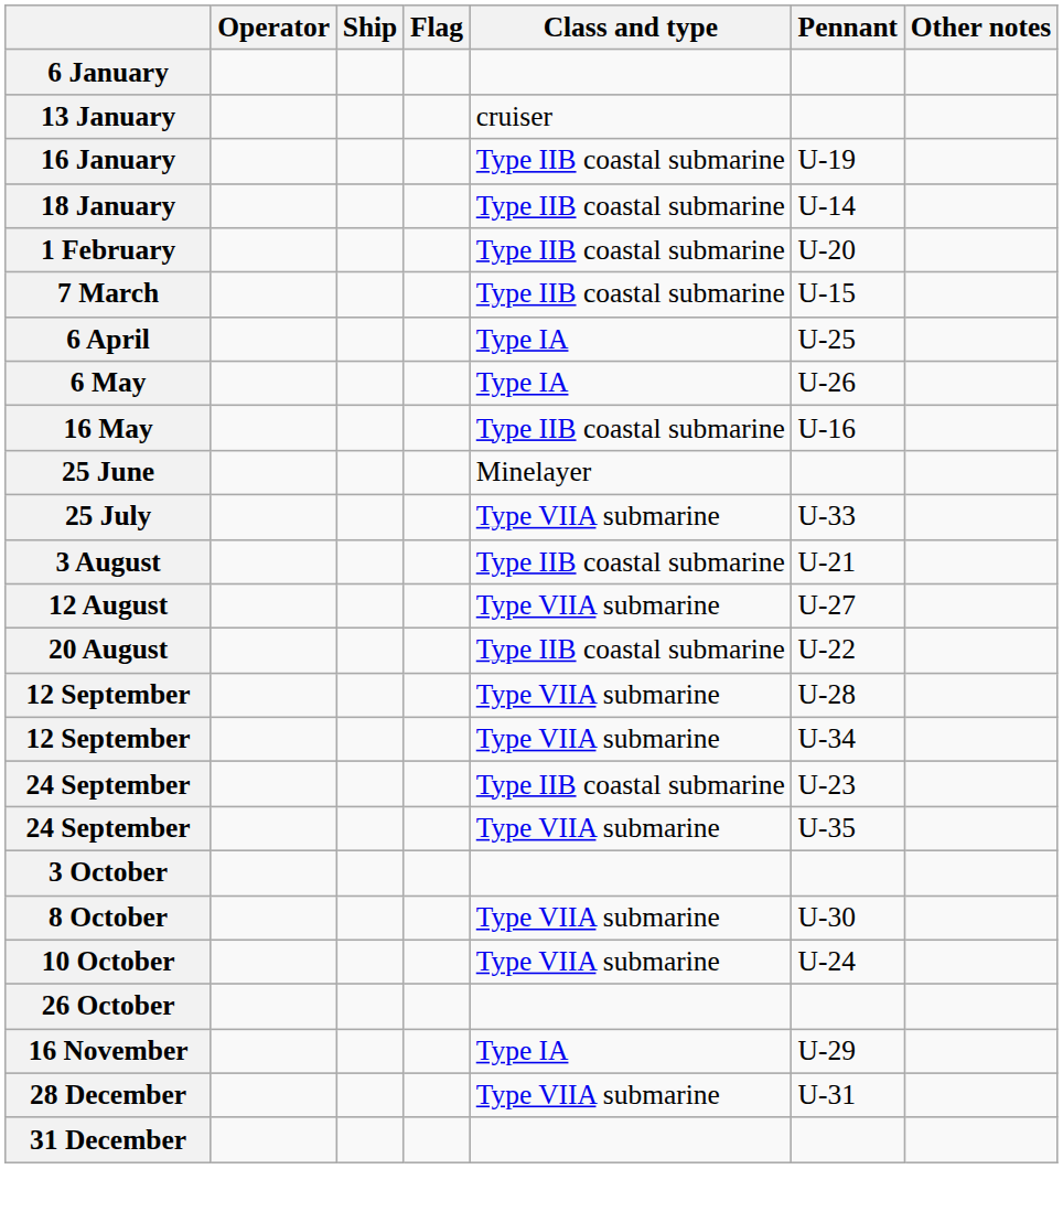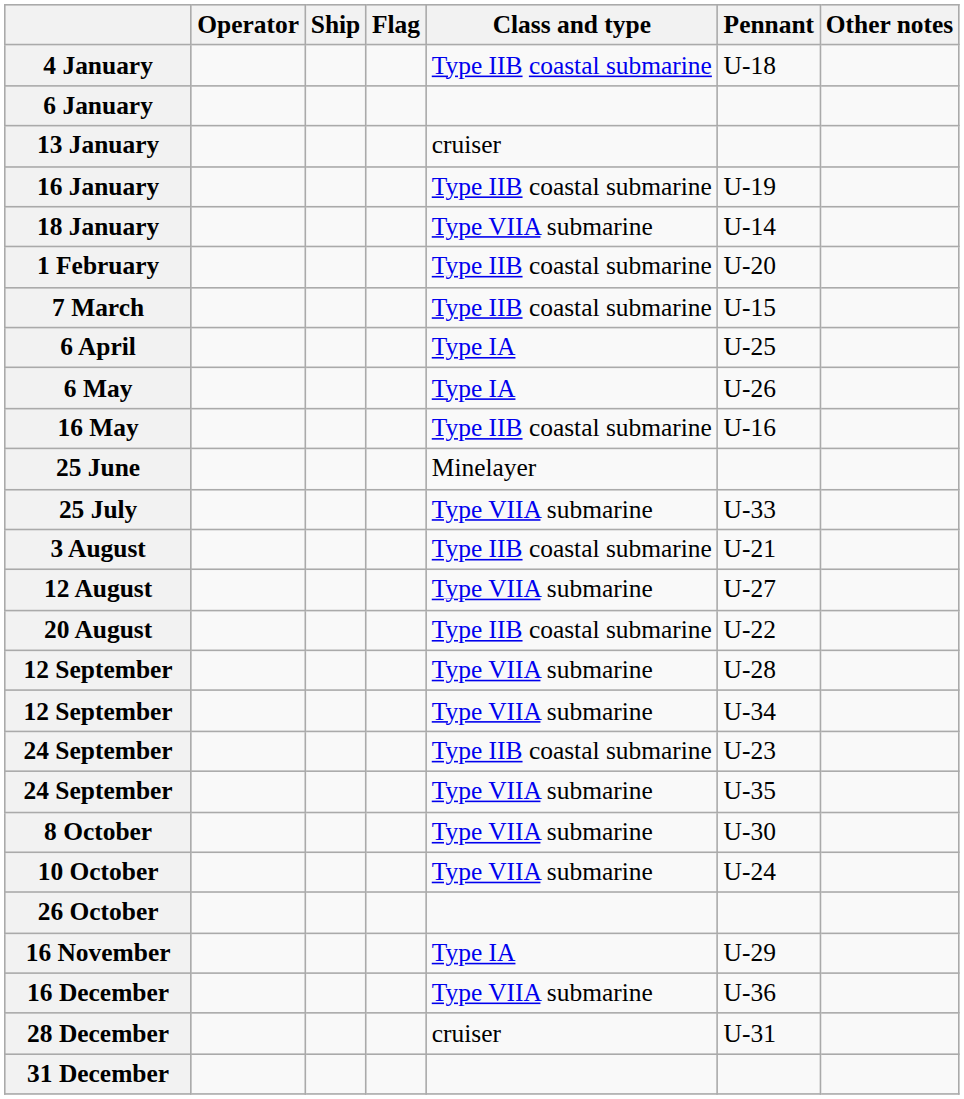+ row: 4 January | Type IIB coastal submarine | U-18
18 January | Class and type: Type IIB coastal submarine -> Type VIIA submarine
- row: 3 October
+ row: 16 December | Type VIIA submarine | U-36
28 December | Class and type: Type VIIA submarine -> cruiser
